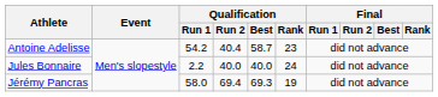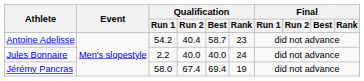Jérémy Pancras | Qualification / Run 2: 69.4 -> 67.4
Jérémy Pancras | Qualification / Best: 69.3 -> 69.4
